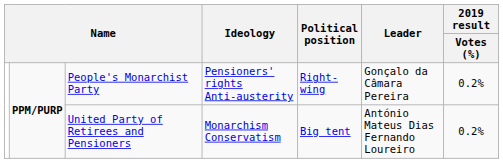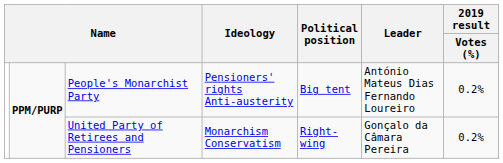People's Monarchist Party | Political position: Right-wing -> Big tent
People's Monarchist Party | Leader: Gonçalo da Câmara Pereira -> António Mateus Dias Fernando Loureiro
United Party of Retirees and Pensioners | Political position: Big tent -> Right-wing
United Party of Retirees and Pensioners | Leader: António Mateus Dias Fernando Loureiro -> Gonçalo da Câmara Pereira
